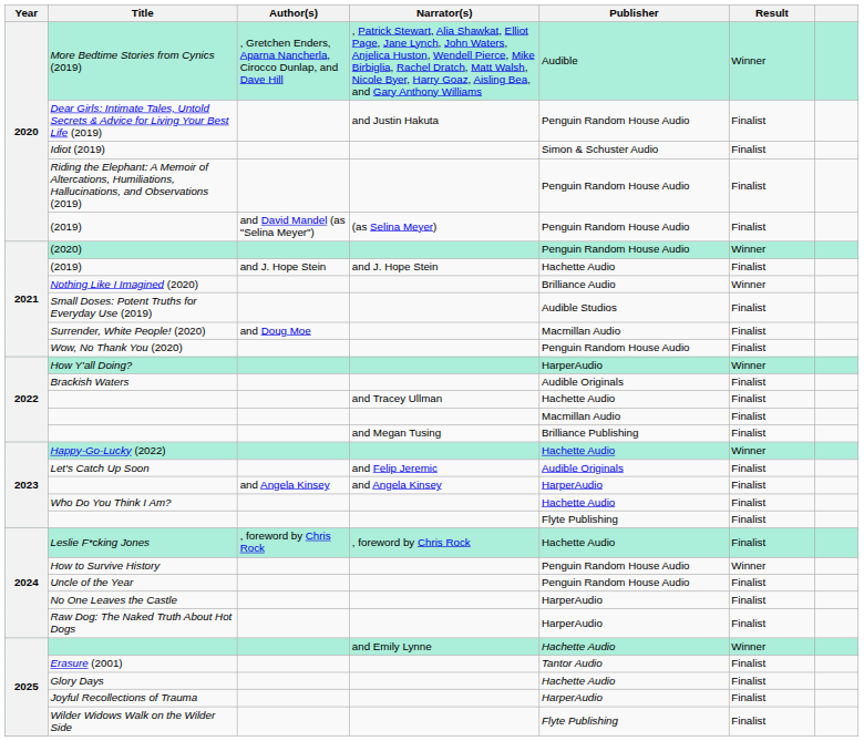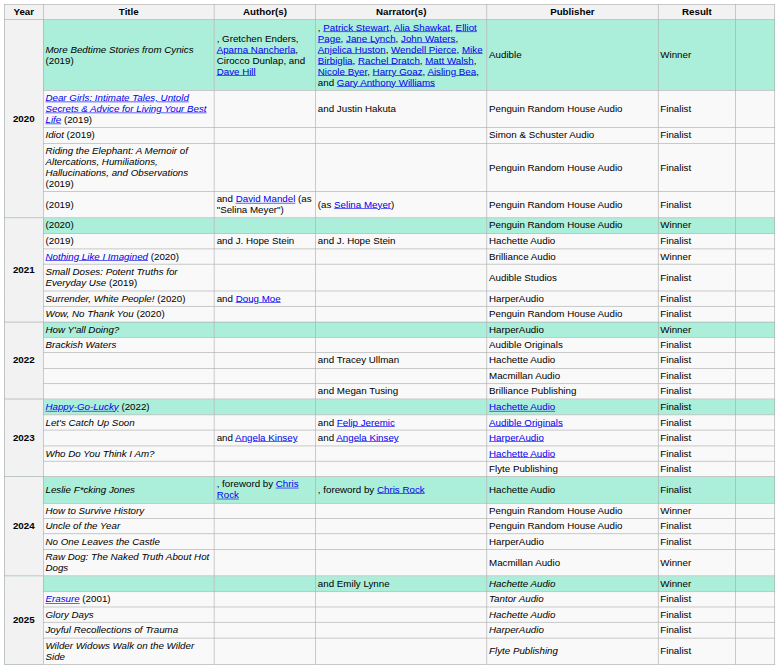Surrender, White People! (2020) | Publisher: Macmillan Audio -> HarperAudio
Happy-Go-Lucky (2022) | Result: Winner -> Finalist
Raw Dog: The Naked Truth About Hot Dogs | Publisher: HarperAudio -> Macmillan Audio
Raw Dog: The Naked Truth About Hot Dogs | Result: Finalist -> Winner
